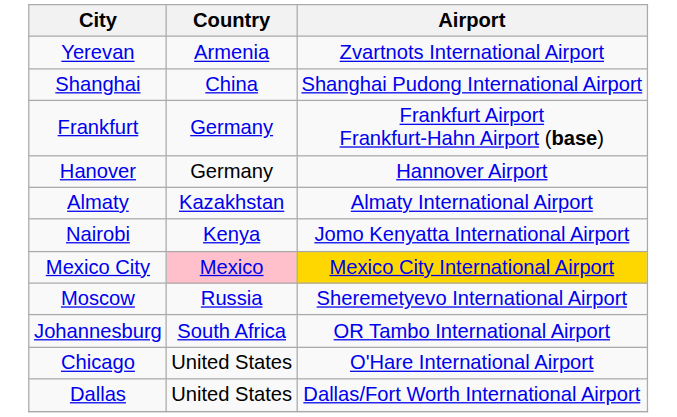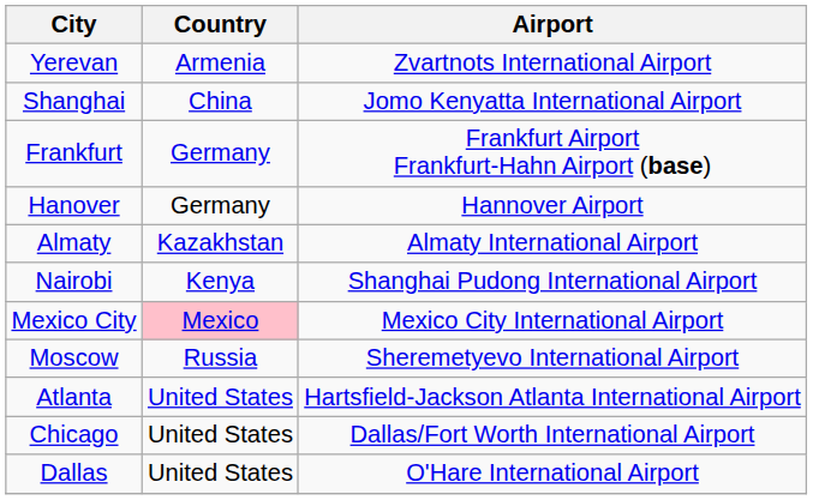Shanghai | Airport: Shanghai Pudong International Airport -> Jomo Kenyatta International Airport
Nairobi | Airport: Jomo Kenyatta International Airport -> Shanghai Pudong International Airport
Mexico City | Airport: gold background -> no background
- row: Johannesburg | South Africa | OR Tambo International Airport
+ row: Atlanta | United States | Hartsfield-Jackson Atlanta International Airport
Chicago | Airport: O'Hare International Airport -> Dallas/Fort Worth International Airport
Dallas | Airport: Dallas/Fort Worth International Airport -> O'Hare International Airport
